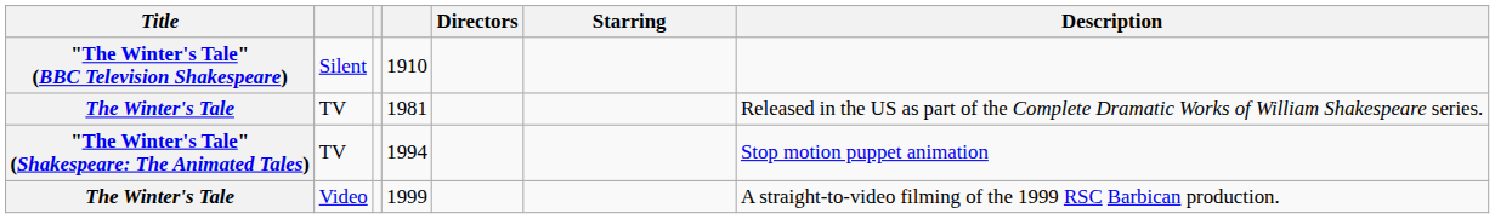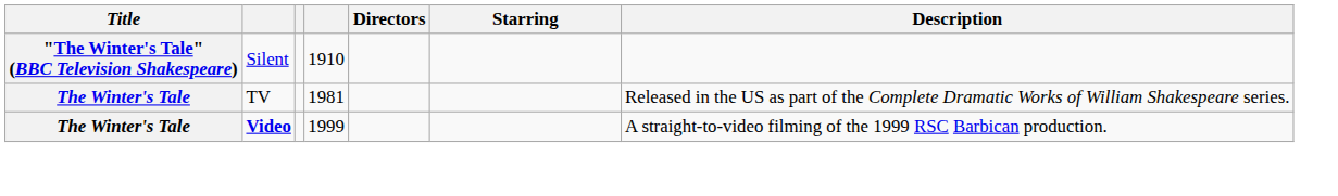- row: "The Winter's Tale" (Shakespeare: The Animated Tales) | TV | 1994 | Stop motion puppet animation
1999 | column 2: normal -> bold
